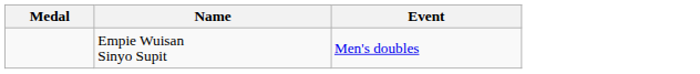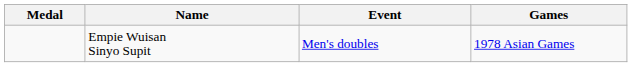+ column: Games | 1978 Asian Games
